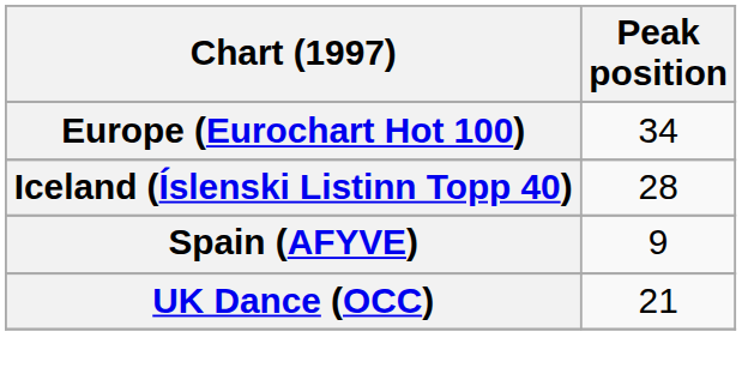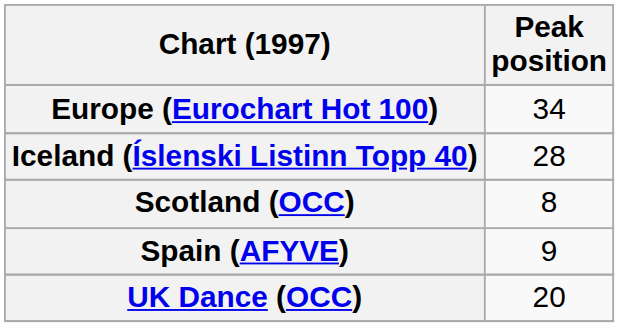+ row: Scotland (OCC) | 8
UK Dance (OCC) | Peak position: 21 -> 20
